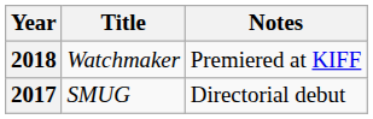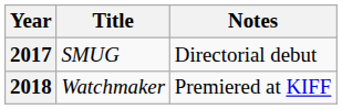rows swapped: 2017 <-> 2018
